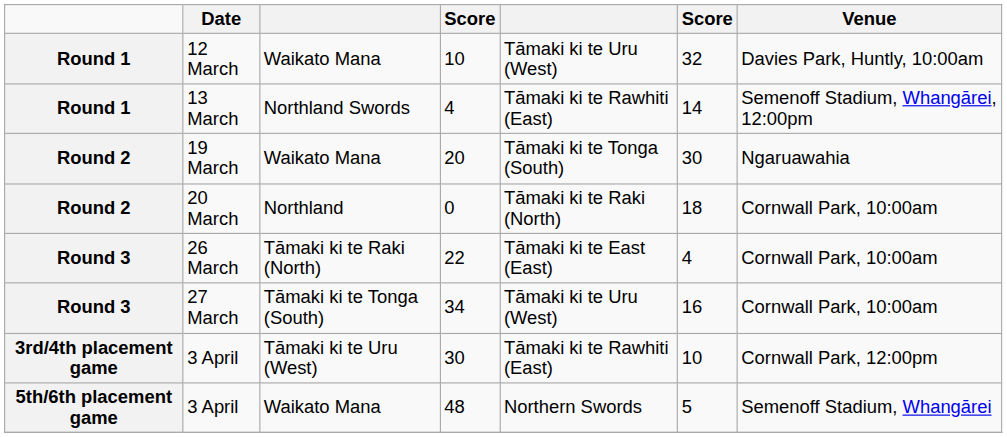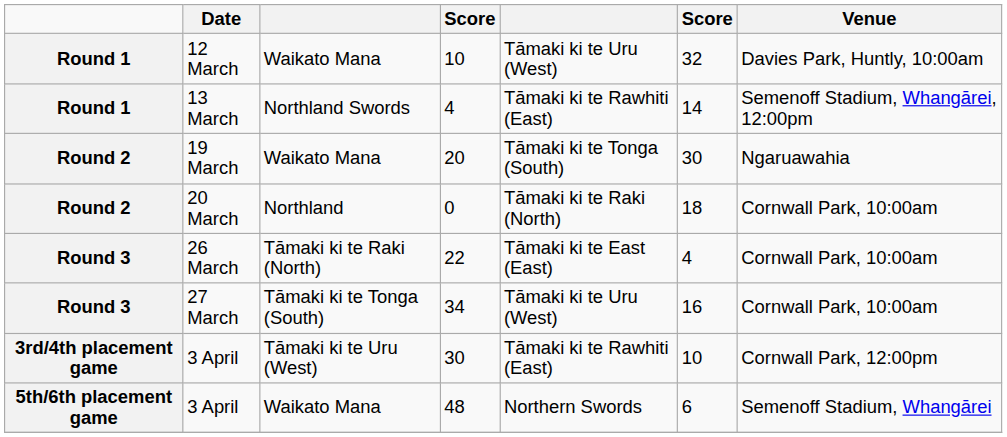48 | column 6: 5 -> 6
